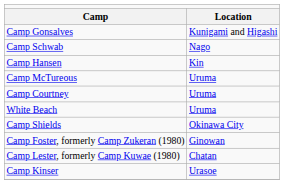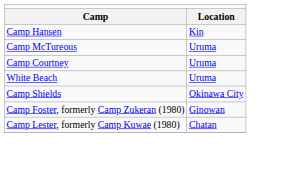- row: Camp Gonsalves | Kunigami and Higashi
- row: Camp Schwab | Nago
- row: Camp Kinser | Urasoe
